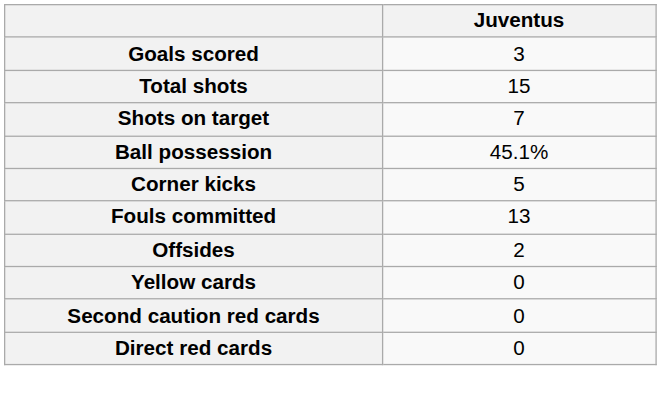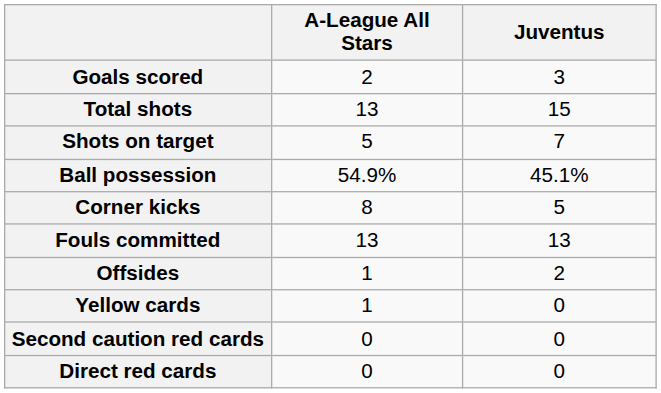+ column: A-League All Stars | 2 | 13 | 5 | 54.9% | 8 | 13 | 1 | 1 | 0 | 0
